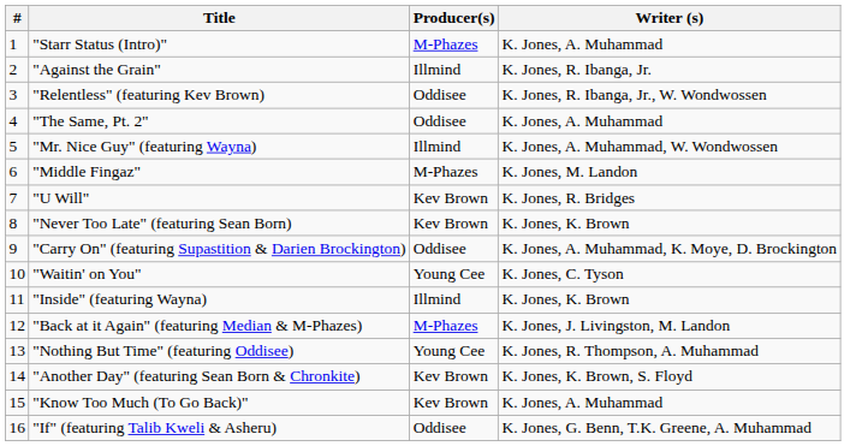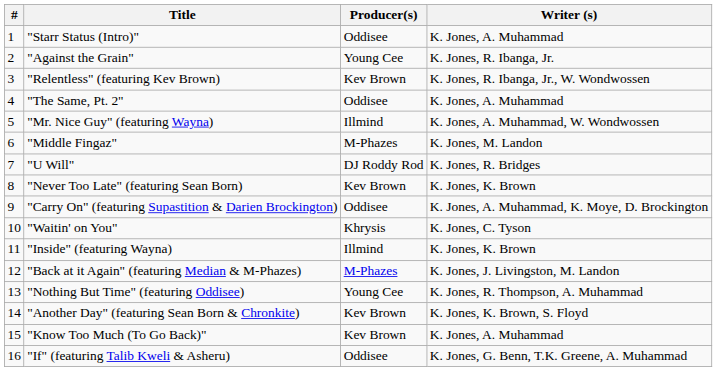"Starr Status (Intro)" | Producer(s): M-Phazes -> Oddisee
"Against the Grain" | Producer(s): Illmind -> Young Cee
"Relentless" (featuring Kev Brown) | Producer(s): Oddisee -> Kev Brown
"U Will" | Producer(s): Kev Brown -> DJ Roddy Rod
"Waitin' on You" | Producer(s): Young Cee -> Khrysis
